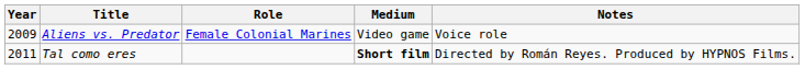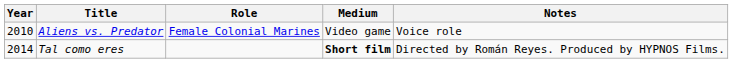Aliens vs. Predator | Year: 2009 -> 2010
Tal como eres | Year: 2011 -> 2014
